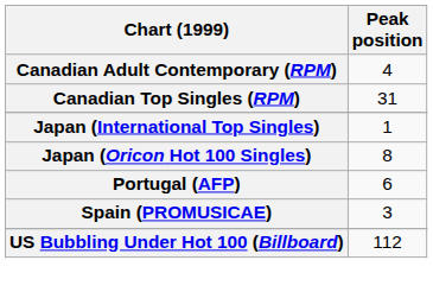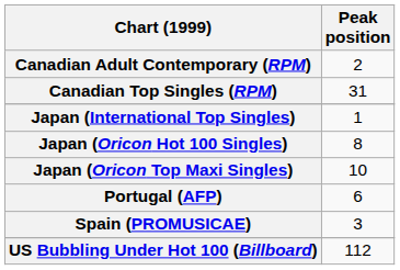Canadian Adult Contemporary (RPM) | Peak position: 4 -> 2
+ row: Japan (Oricon Top Maxi Singles) | 10
